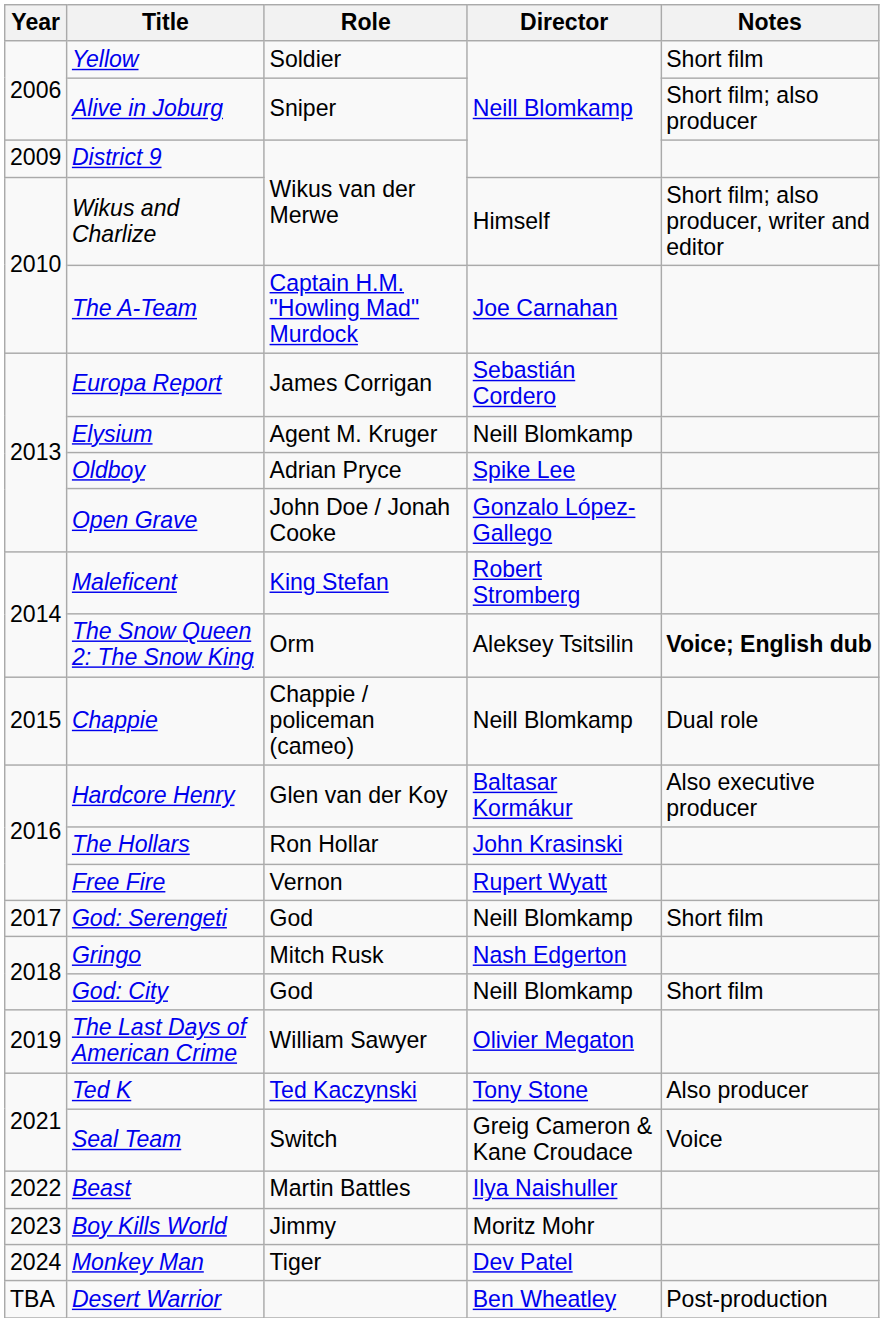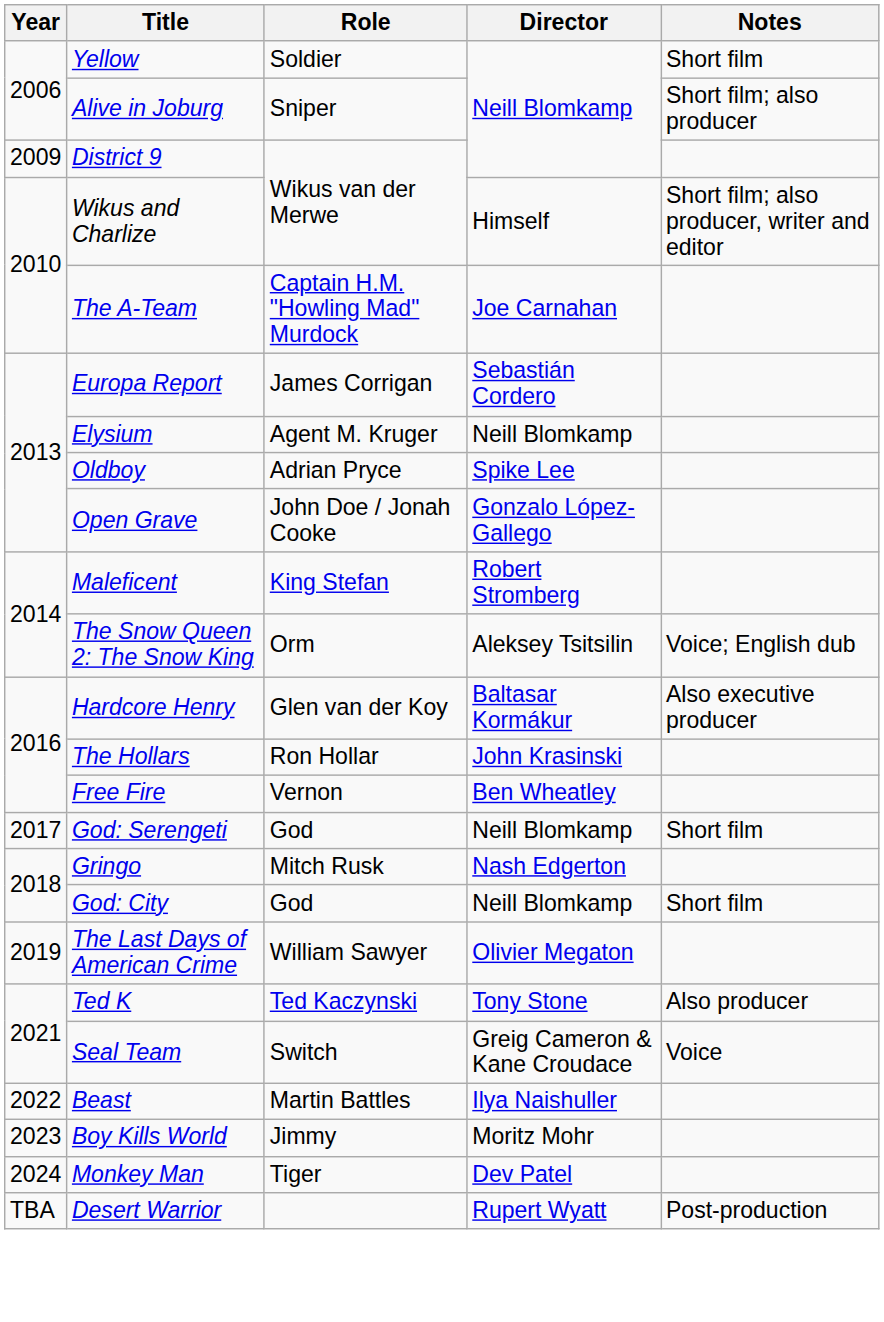The Snow Queen 2: The Snow King | Notes: bold -> normal
- row: 2015 | Chappie | Chappie / policeman (cameo) | Neill Blomkamp | Dual role
Free Fire | Director: Rupert Wyatt -> Ben Wheatley
Desert Warrior | Director: Ben Wheatley -> Rupert Wyatt
